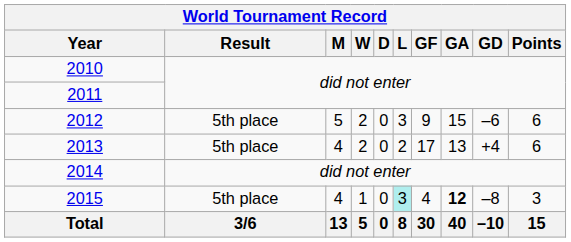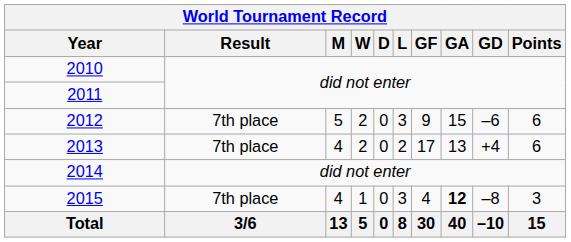2012 | Result: 5th place -> 7th place
2013 | Result: 5th place -> 7th place
2015 | Result: 5th place -> 7th place
2015 | L: paleturquoise background -> no background
